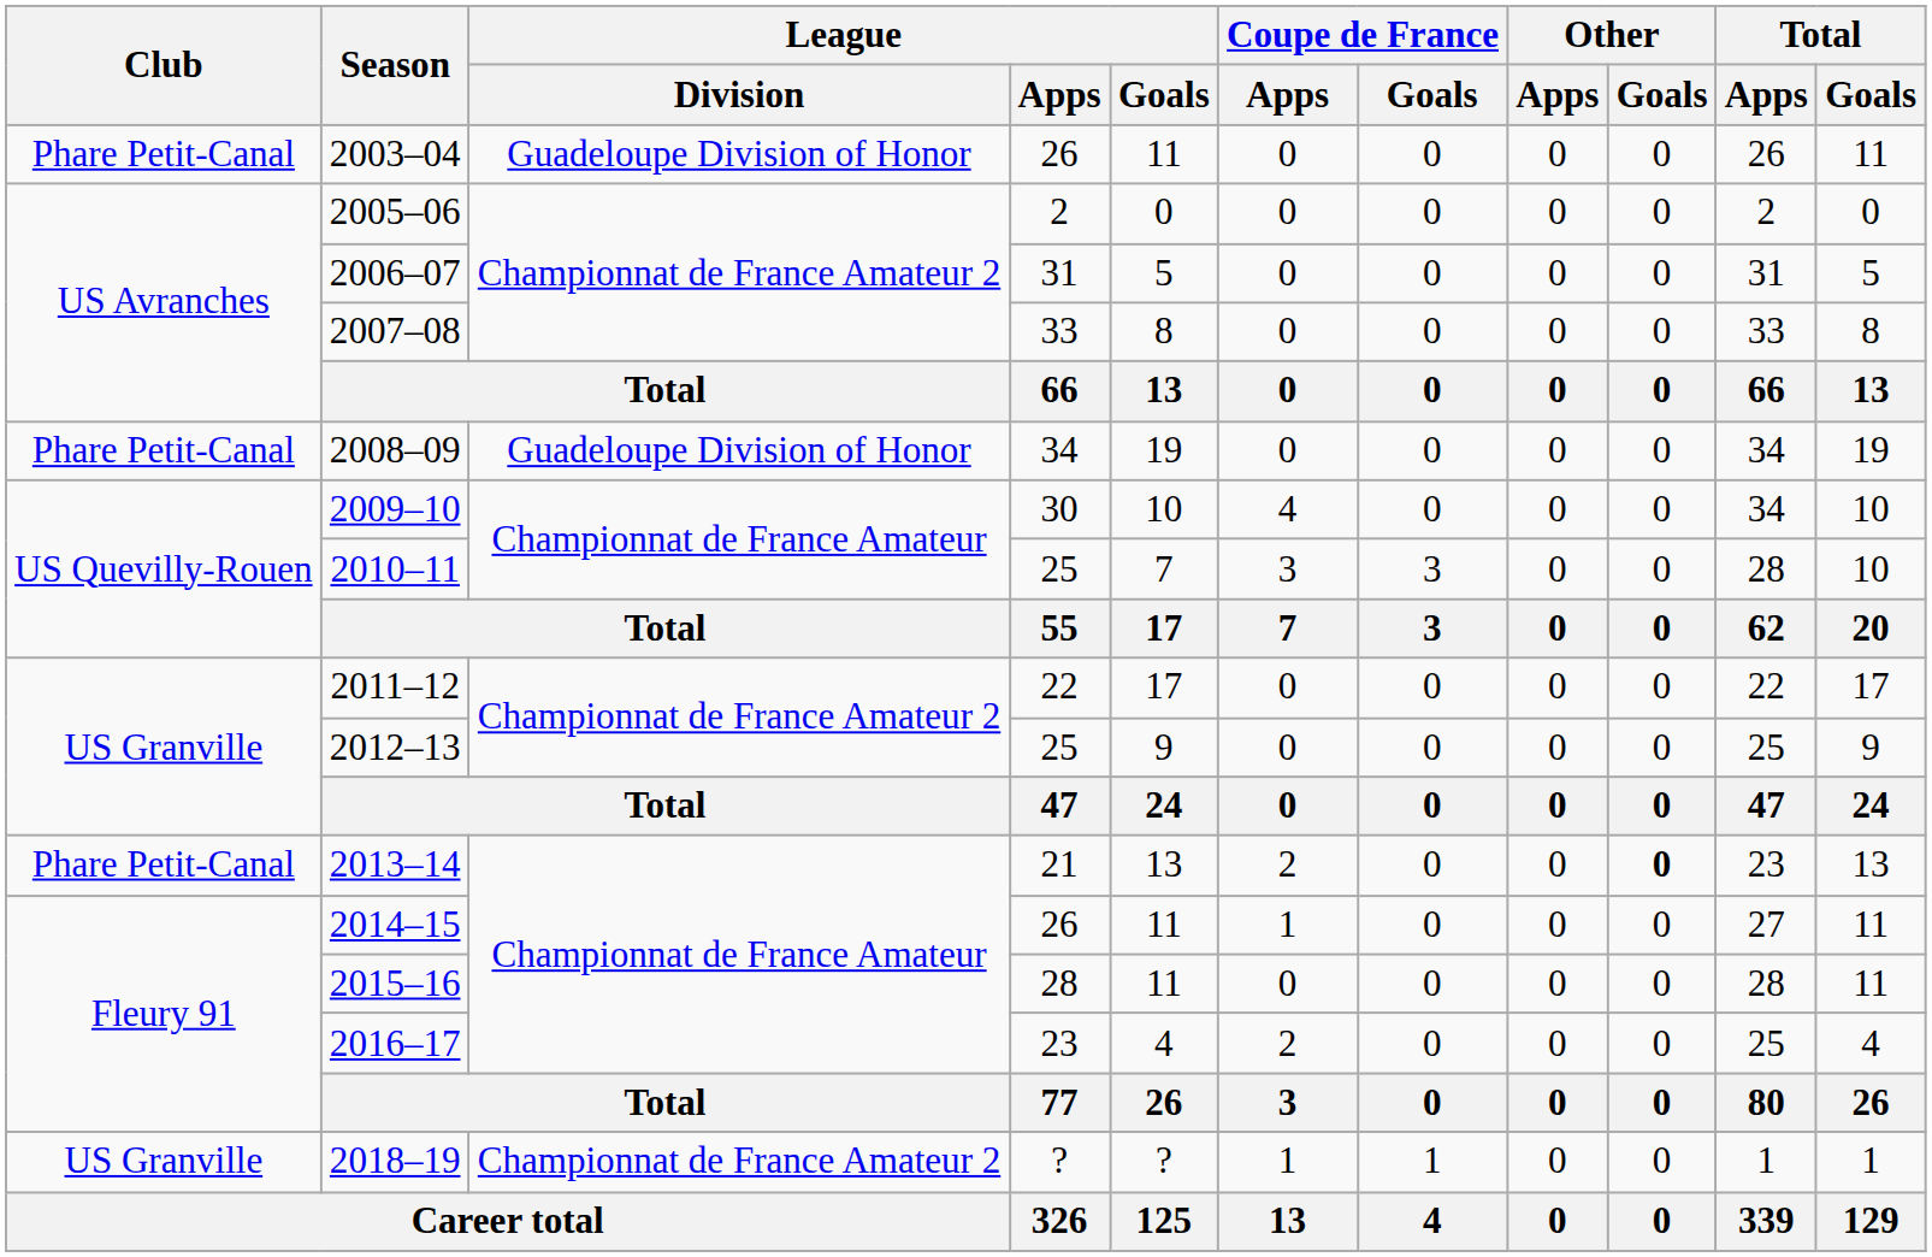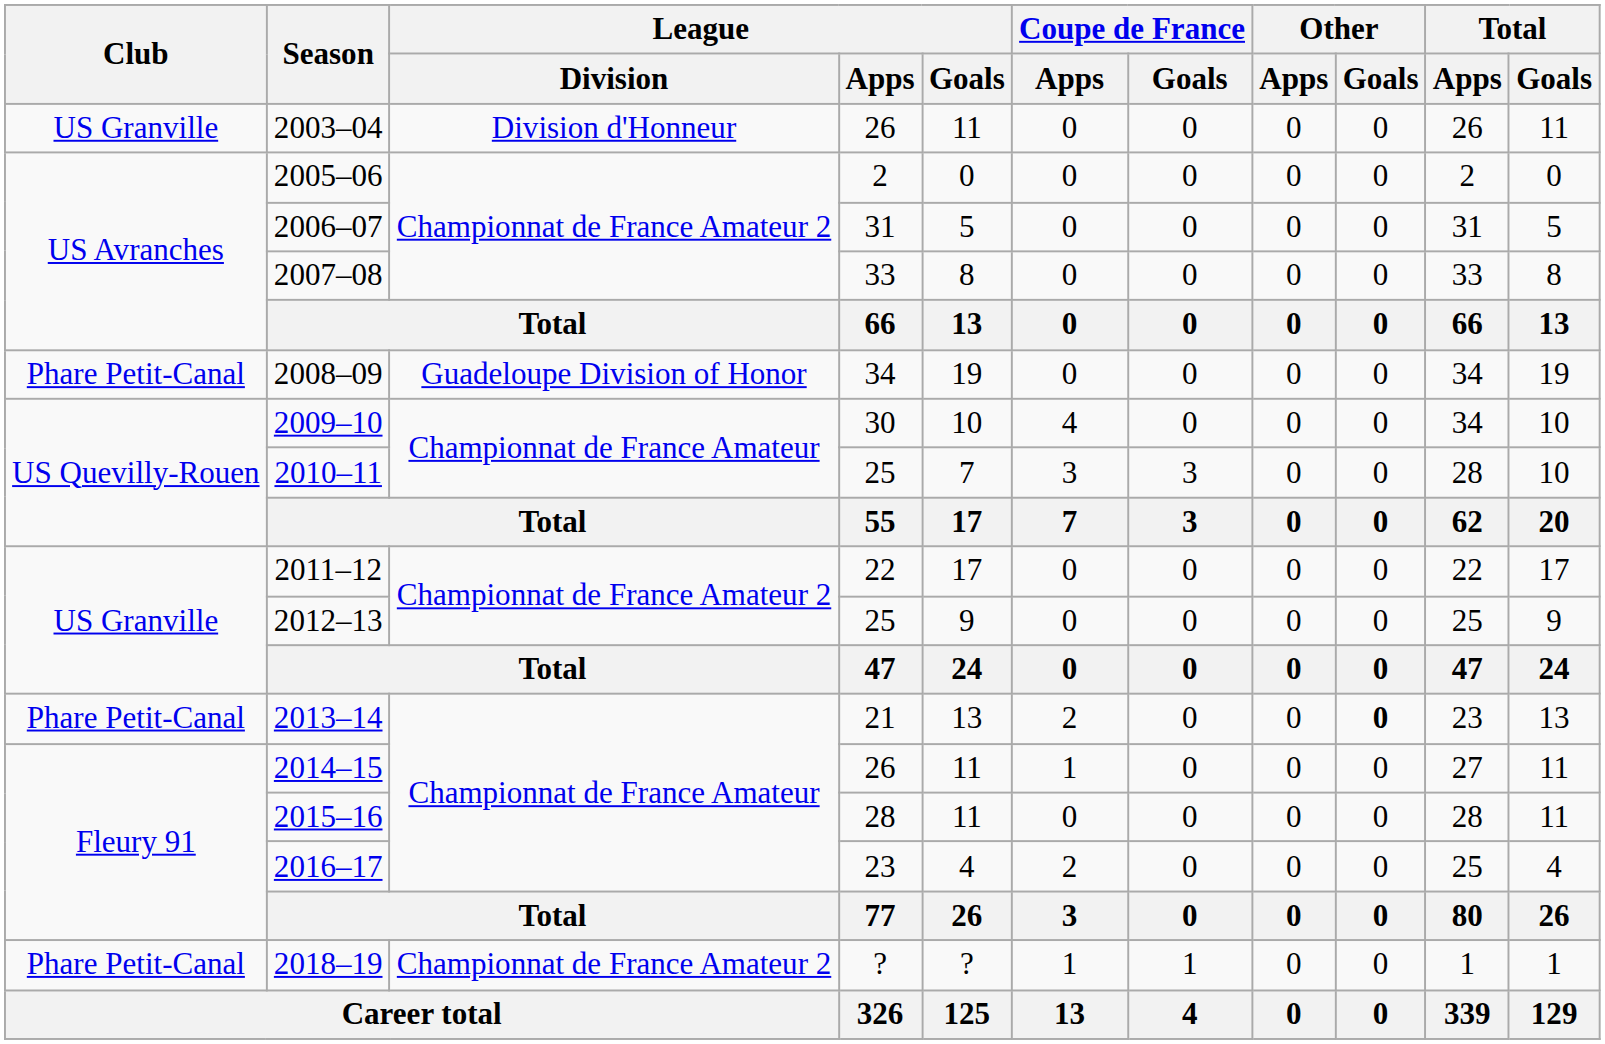2003–04 | Club: Phare Petit-Canal -> US Granville
2003–04 | League / Division: Guadeloupe Division of Honor -> Division d'Honneur
2018–19 | Club: US Granville -> Phare Petit-Canal
